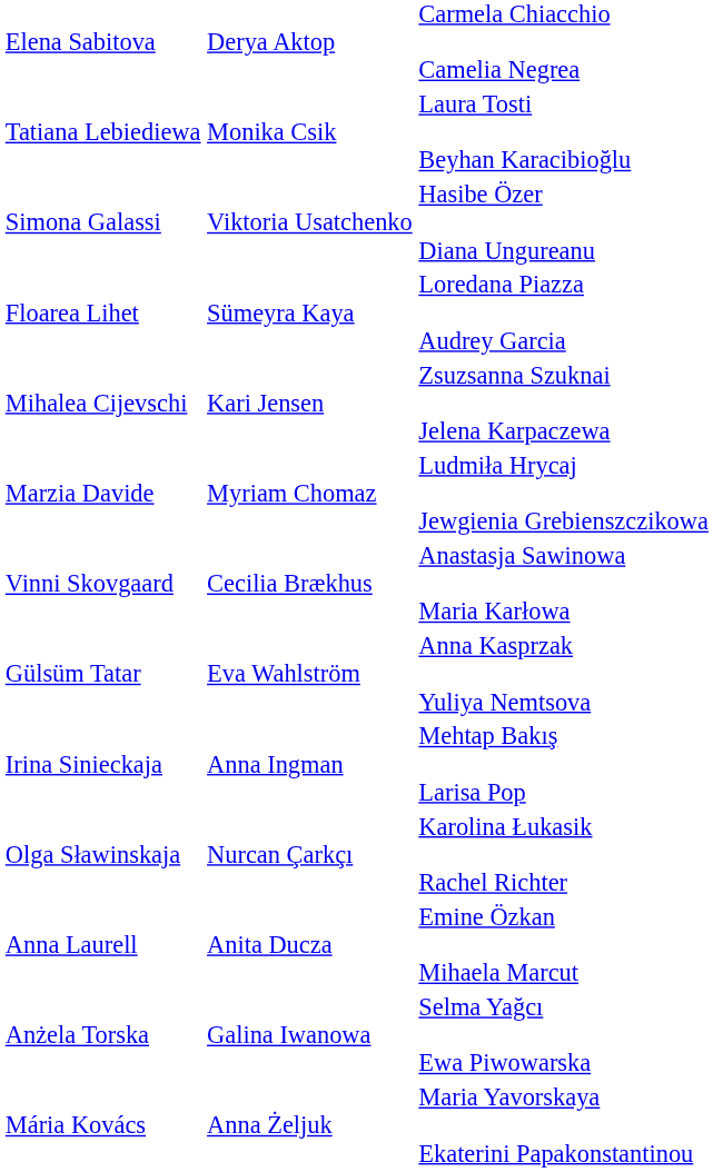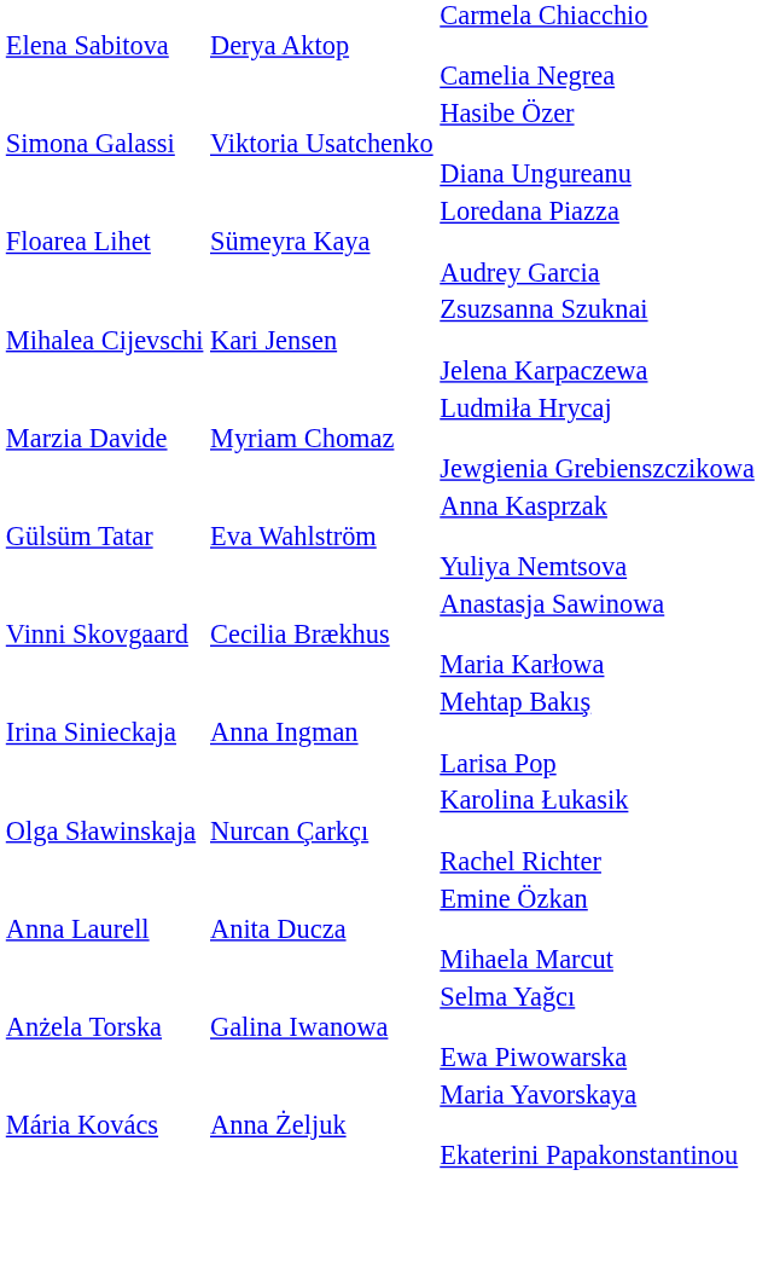- row: Tatiana Lebiediewa | Monika Csik | Laura Tosti Beyhan Karacibioğlu
rows swapped: Gülsüm Tatar <-> Vinni Skovgaard
